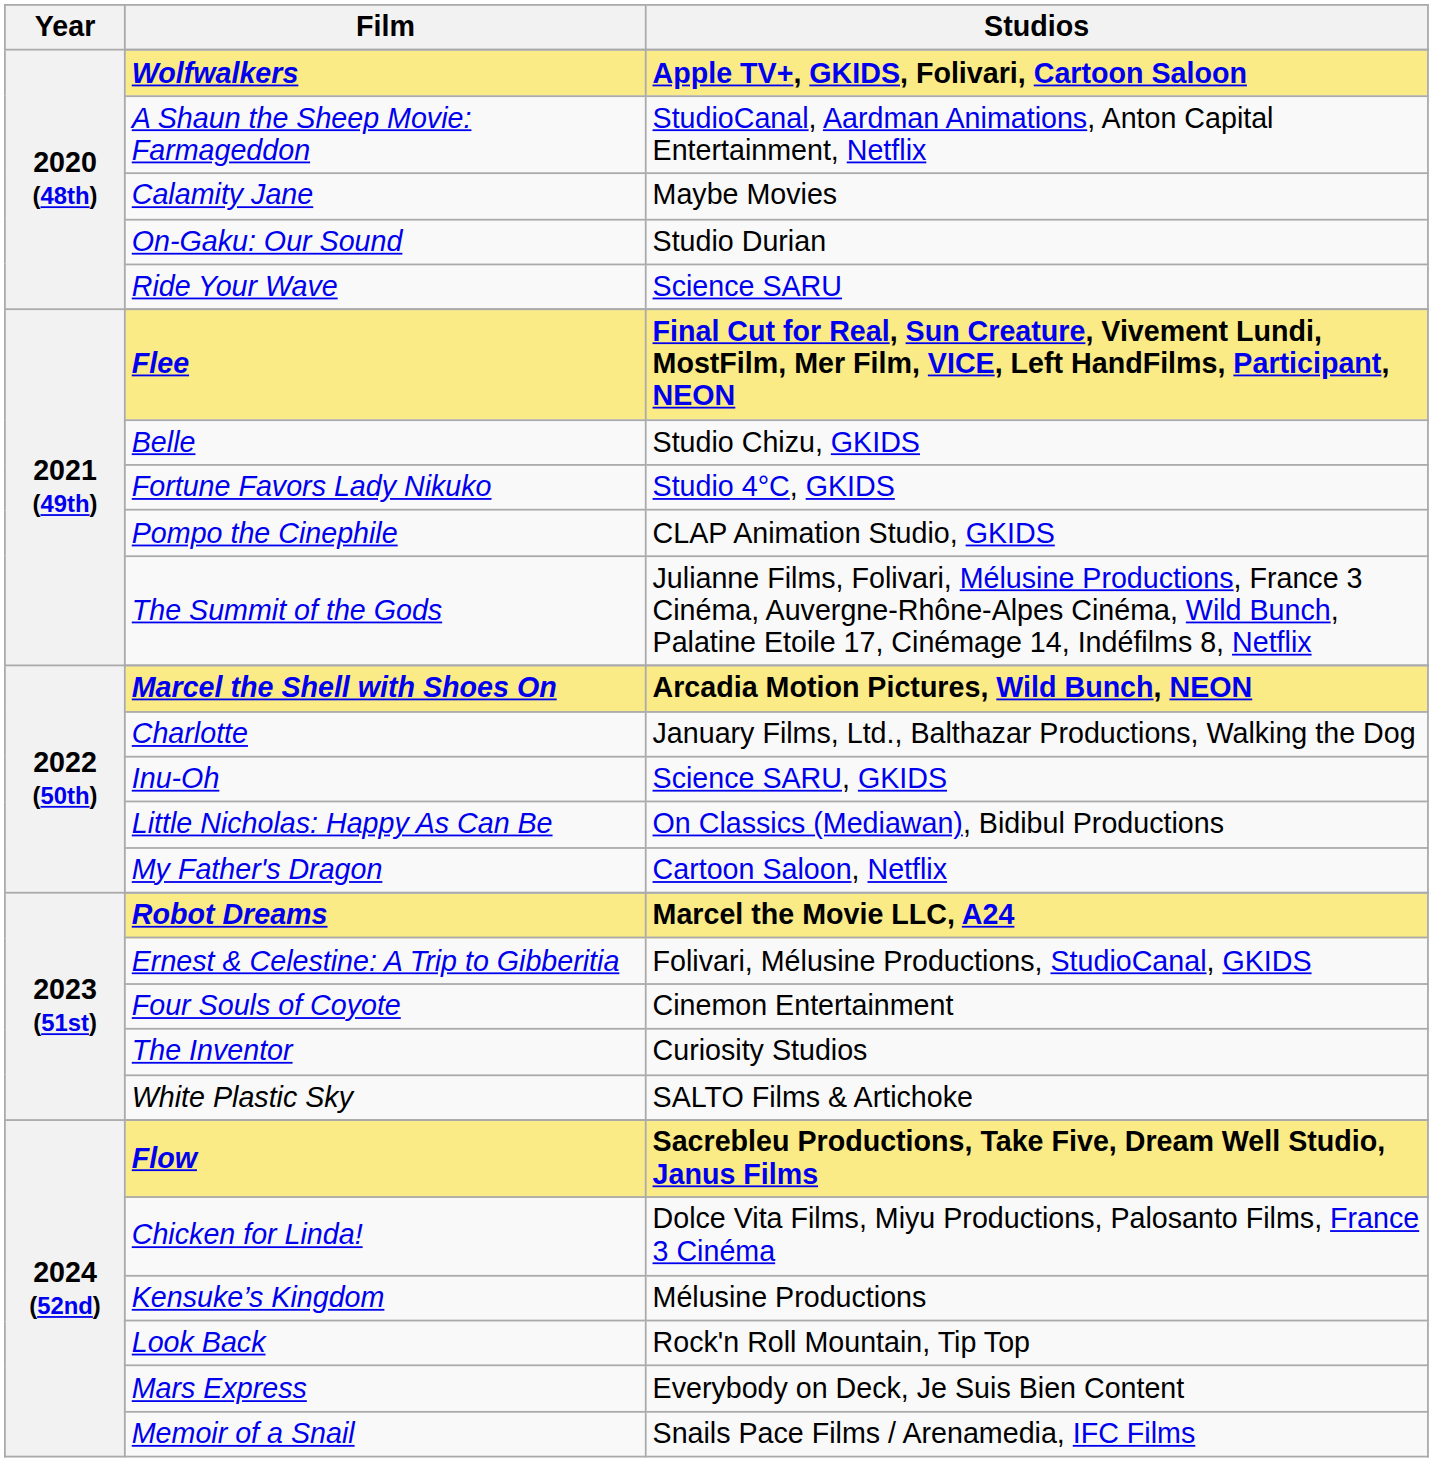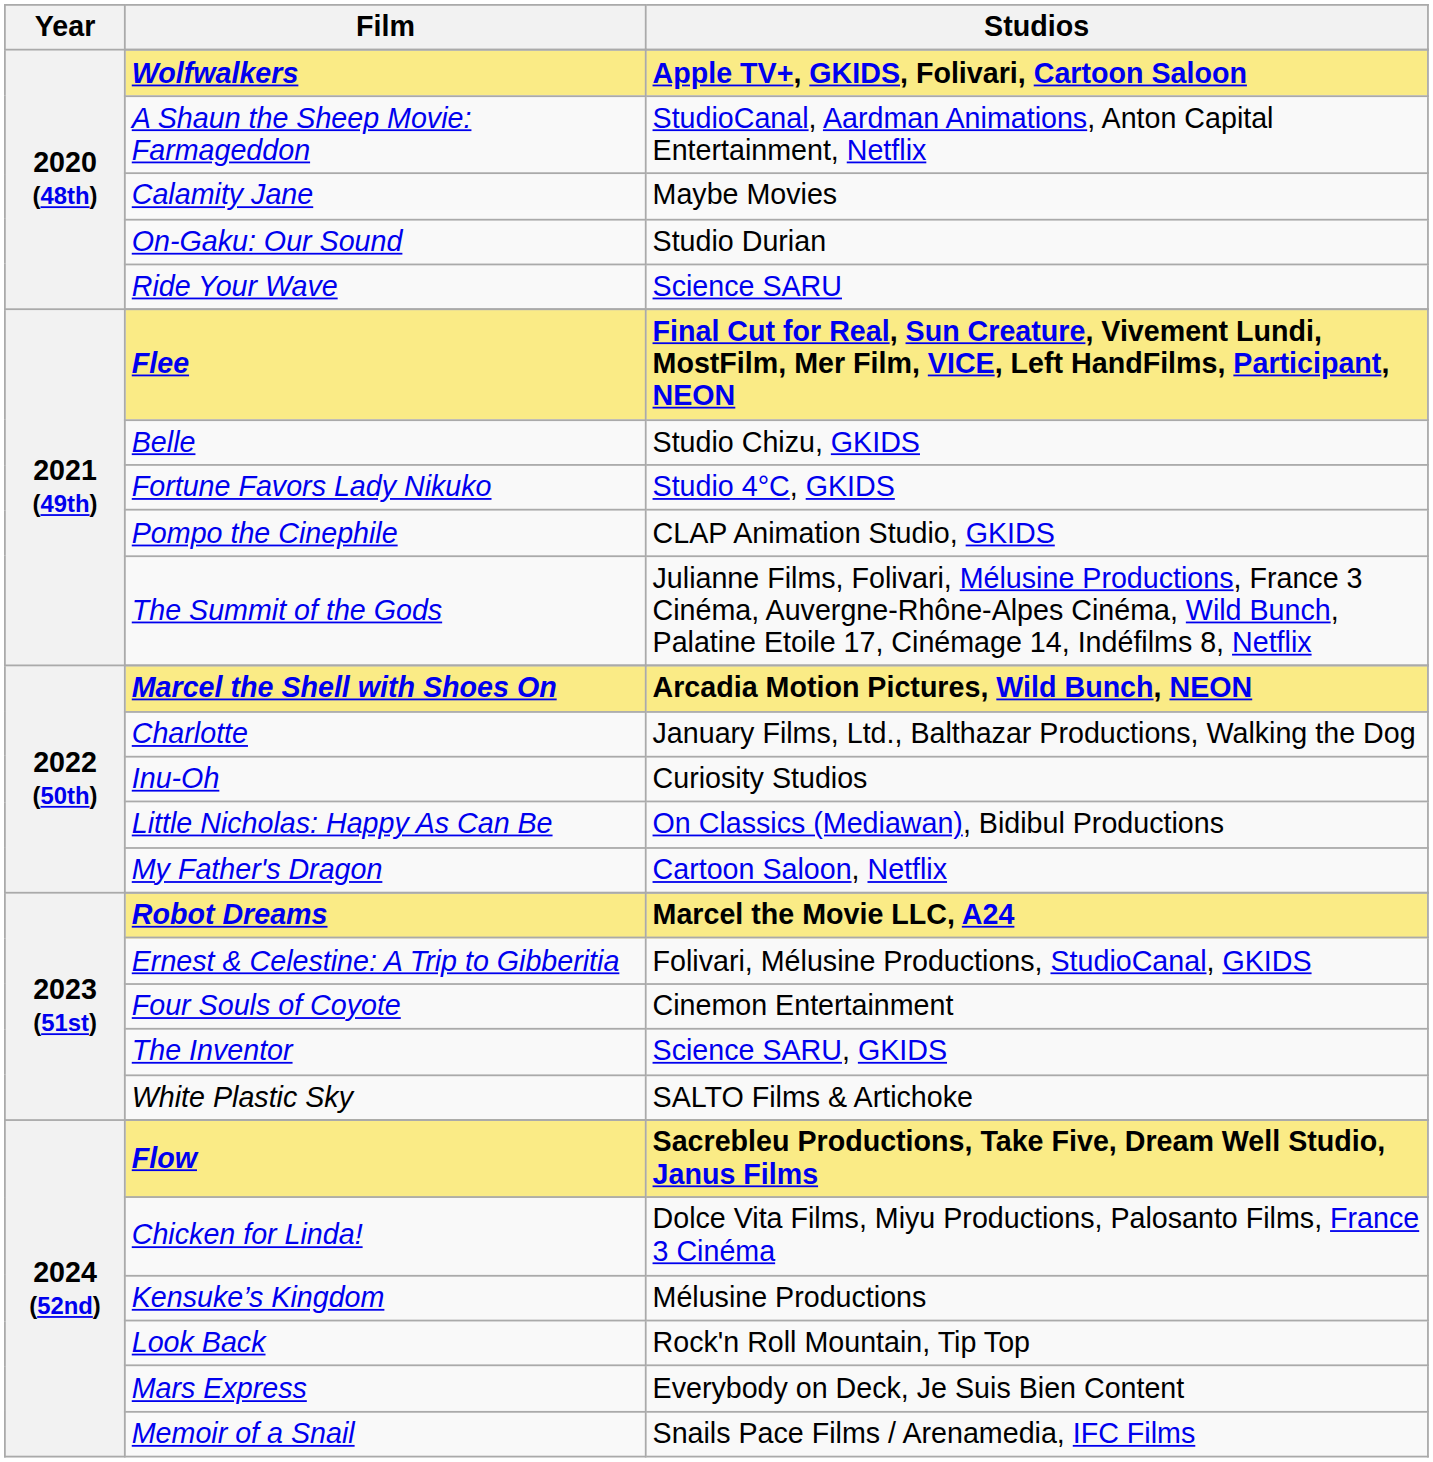Inu-Oh | Studios: Science SARU, GKIDS -> Curiosity Studios
The Inventor | Studios: Curiosity Studios -> Science SARU, GKIDS
